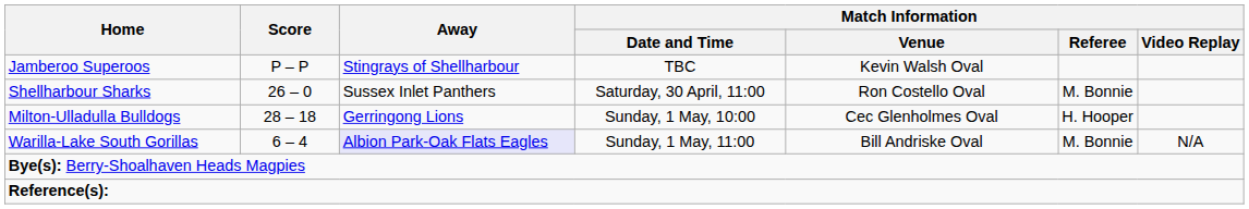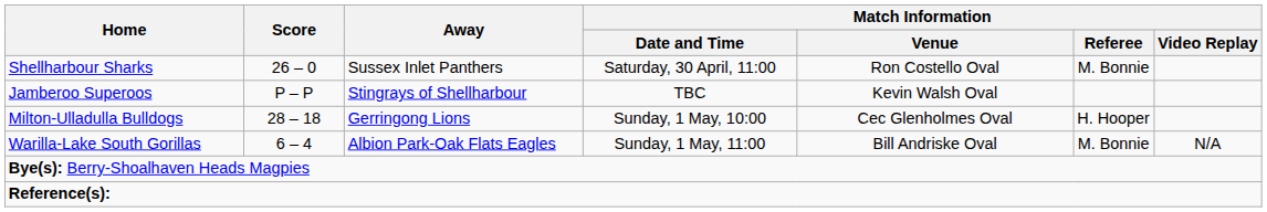rows swapped: Jamberoo Superoos <-> Shellharbour Sharks
Warilla-Lake South Gorillas | Away: lavender background -> no background
